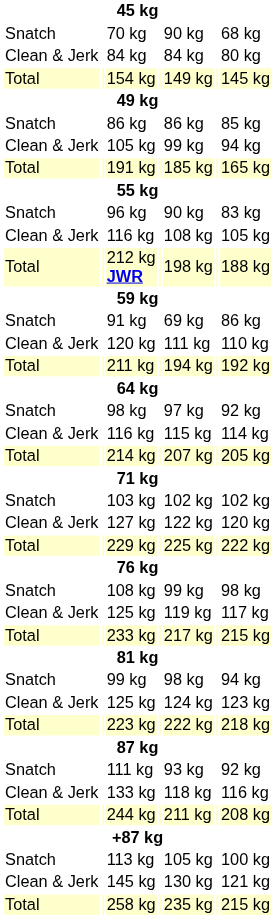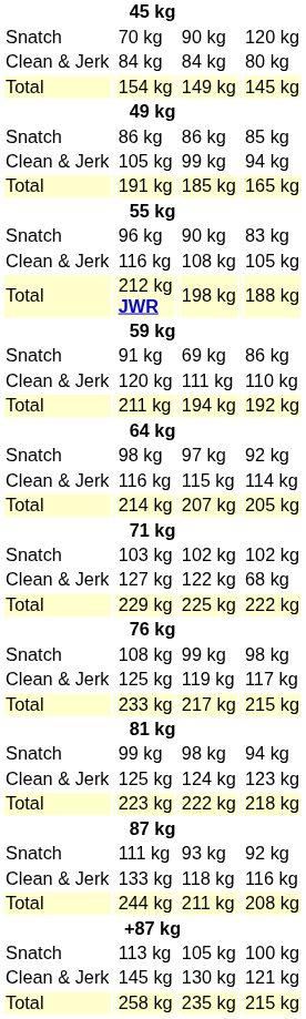70 kg | column 7: 68 kg -> 120 kg
127 kg | column 7: 120 kg -> 68 kg
